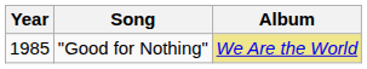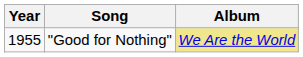"Good for Nothing" | Year: 1985 -> 1955
